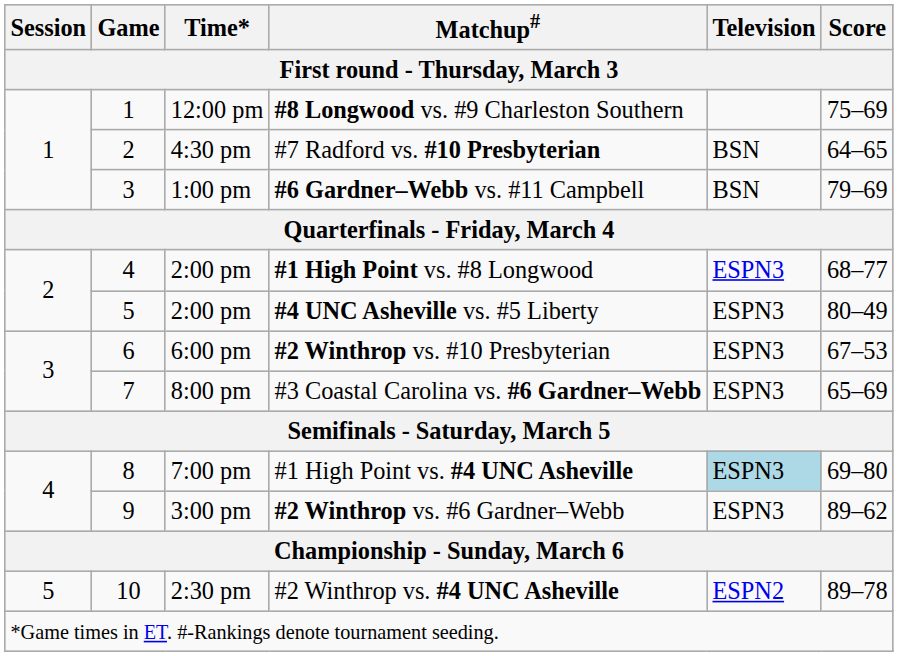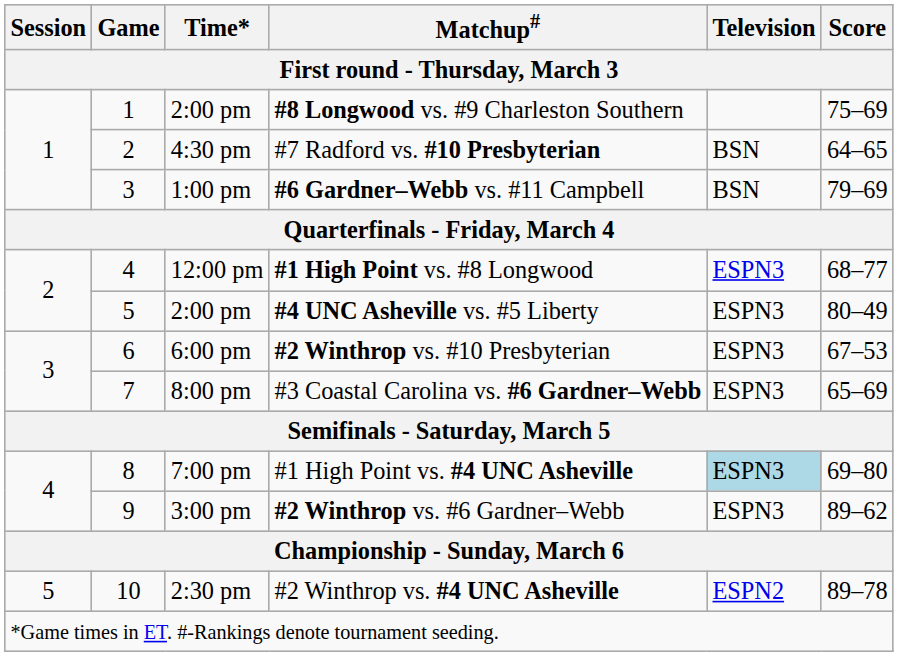#8 Longwood vs. #9 Charleston Southern | Time*: 12:00 pm -> 2:00 pm
#1 High Point vs. #8 Longwood | Time*: 2:00 pm -> 12:00 pm
